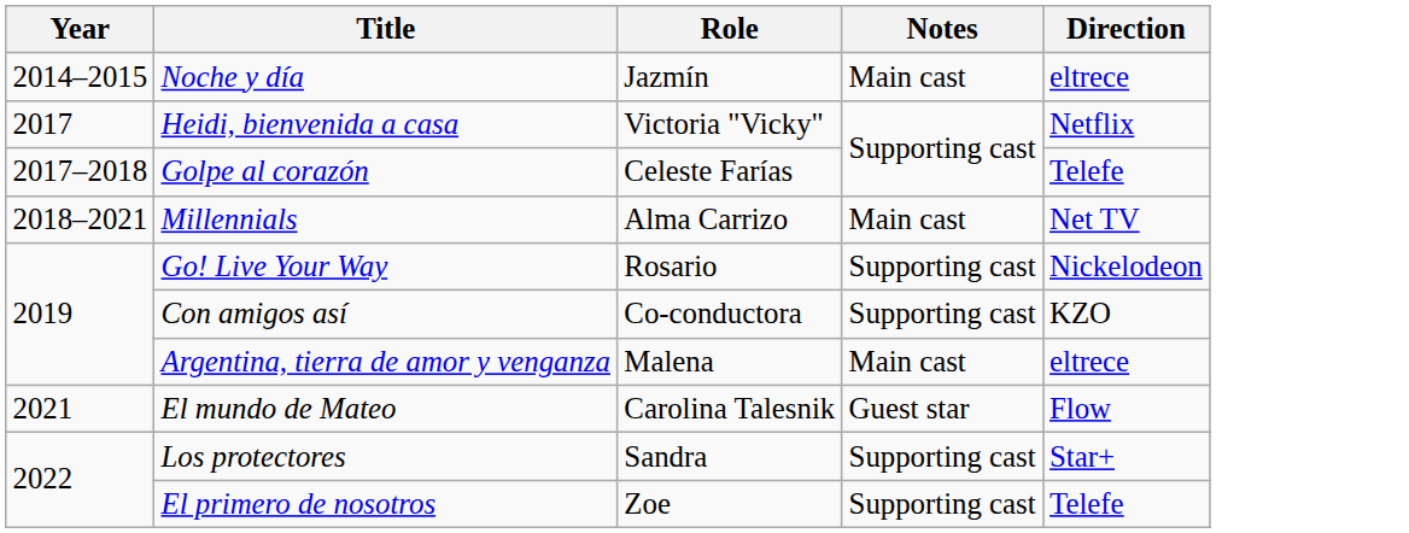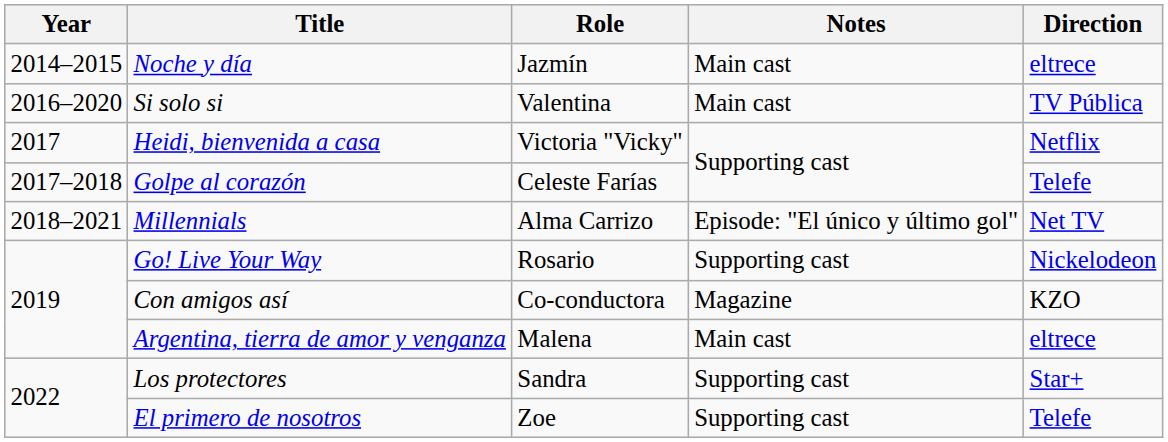+ row: 2016–2020 | Si solo si | Valentina | Main cast | TV Pública
Millennials | Notes: Main cast -> Episode: "El único y último gol"
Con amigos así | Notes: Supporting cast -> Magazine
- row: 2021 | El mundo de Mateo | Carolina Talesnik | Guest star | Flow
